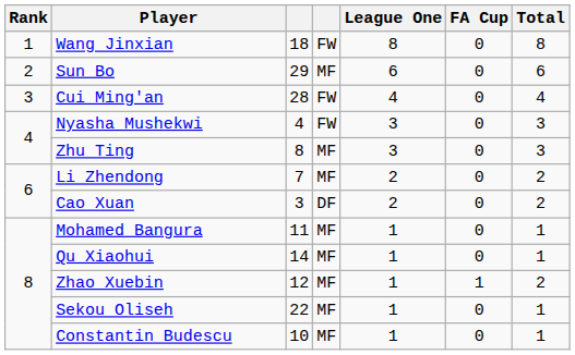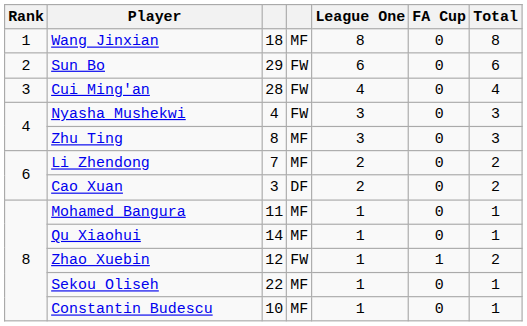Wang Jinxian | column 4: FW -> MF
Sun Bo | column 4: MF -> FW
Zhao Xuebin | column 4: MF -> FW
